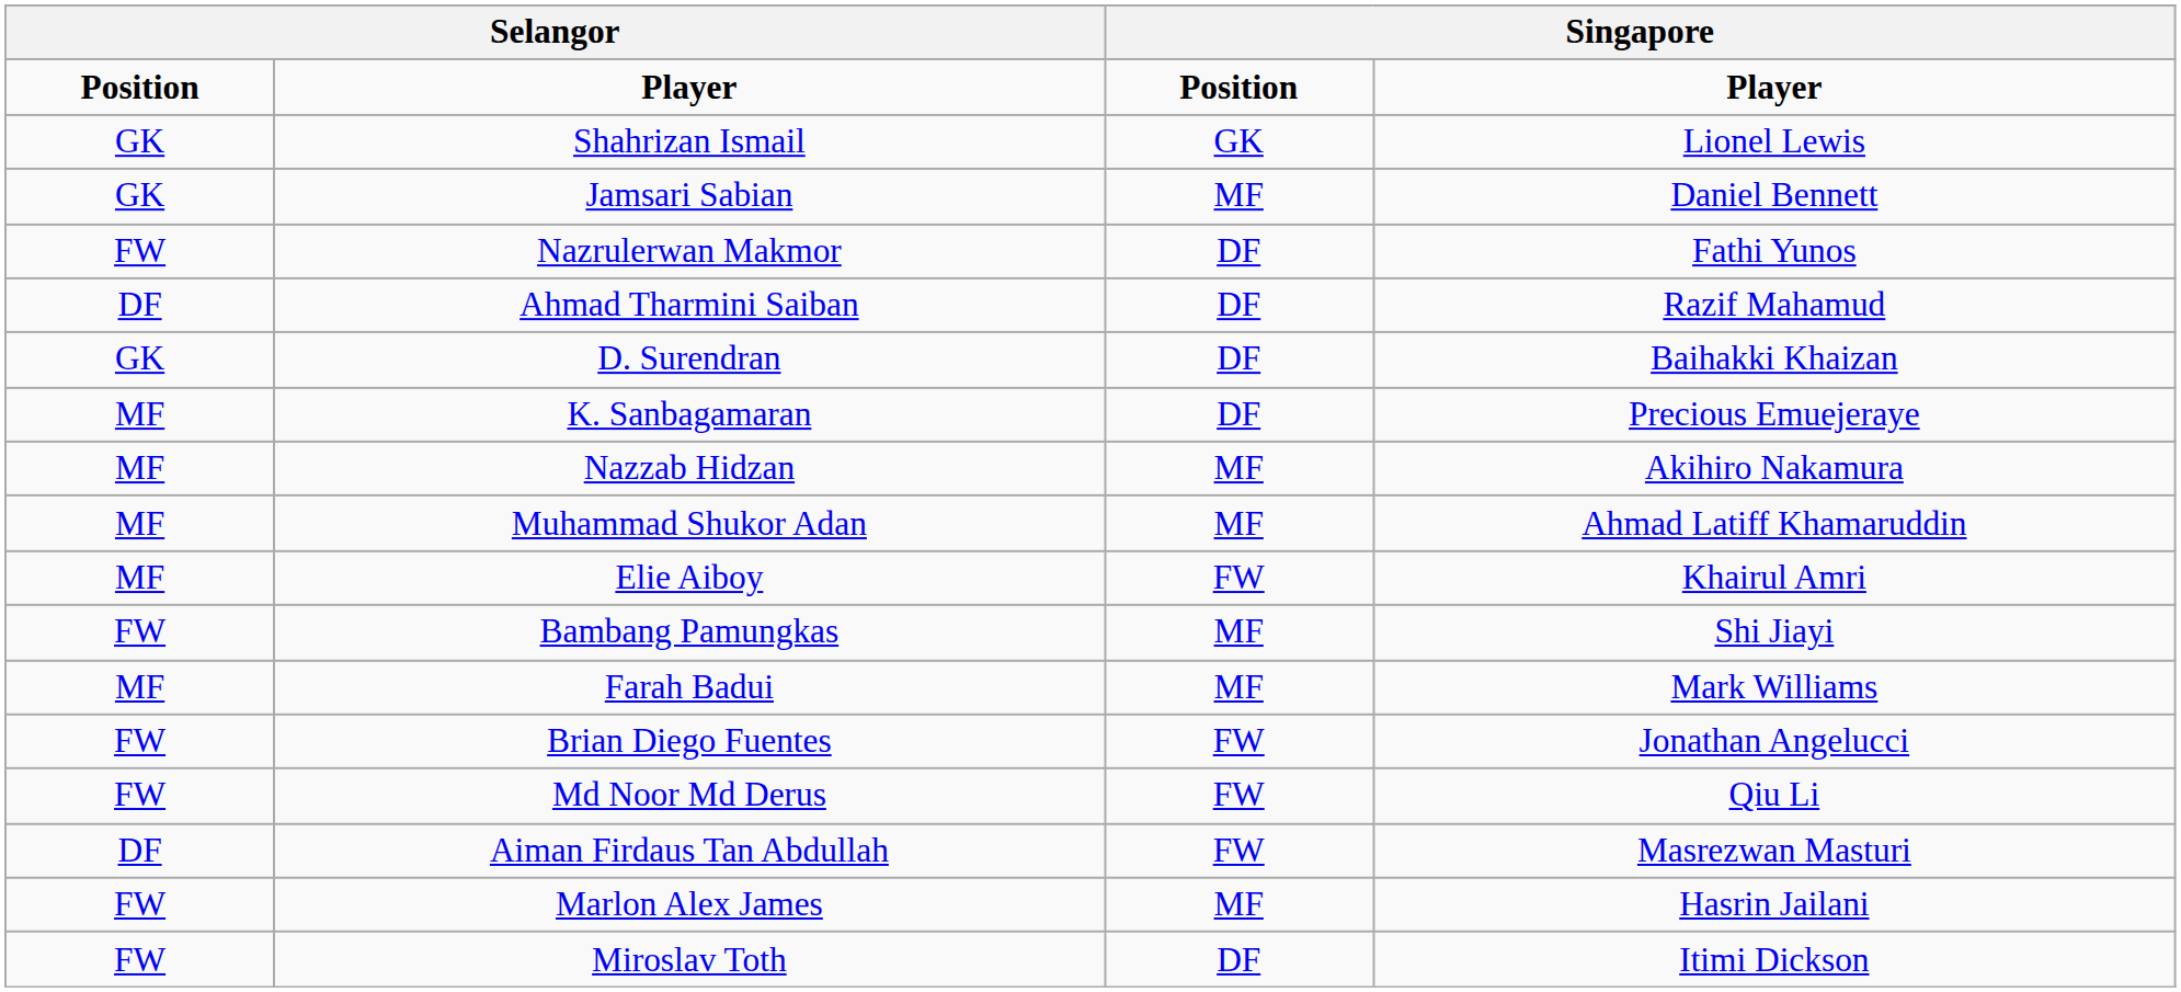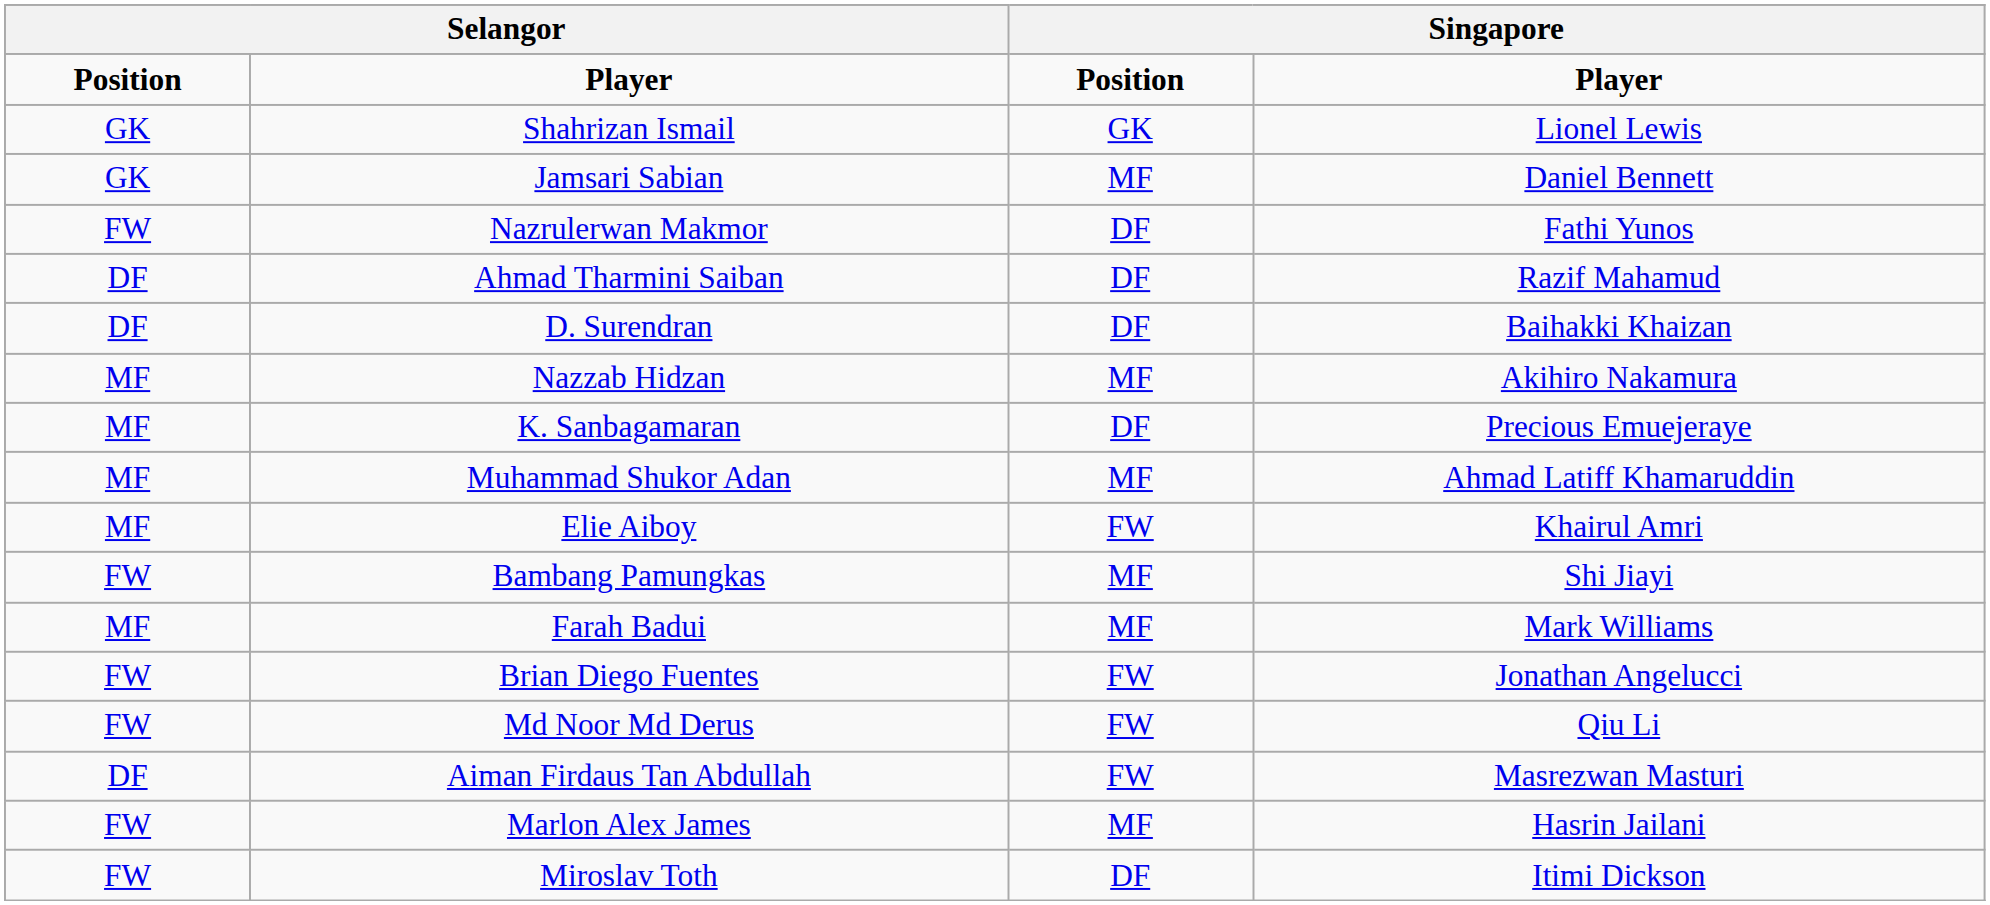D. Surendran | column 1: GK -> DF
rows swapped: K. Sanbagamaran <-> Nazzab Hidzan
